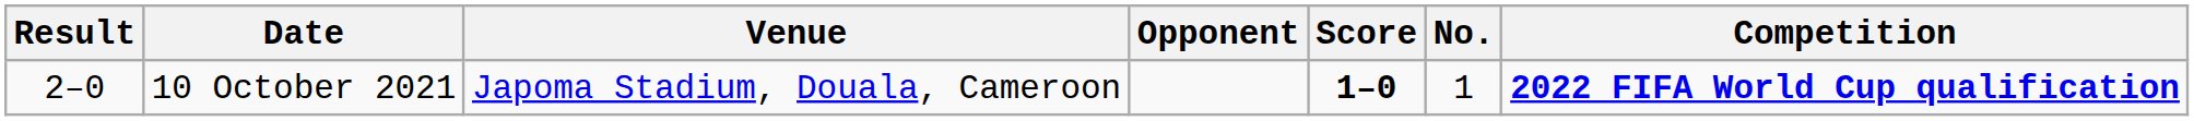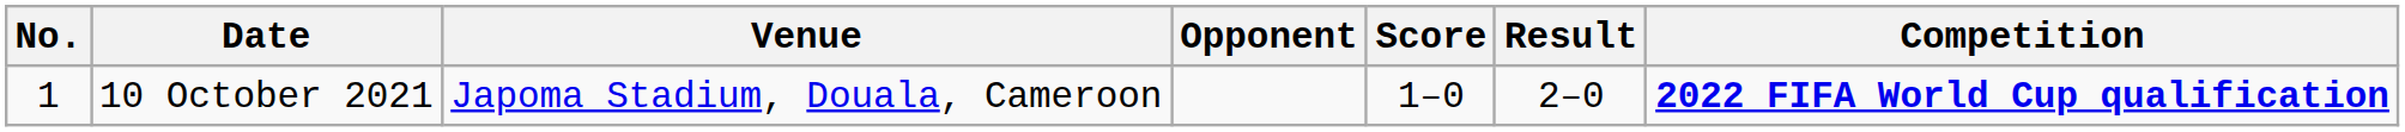columns swapped: No. <-> Result
10 October 2021 | Score: bold -> normal
